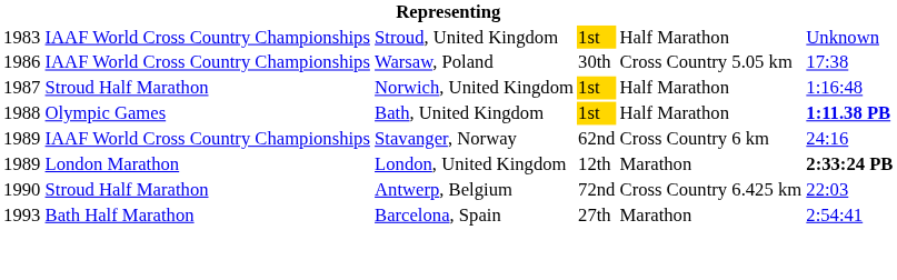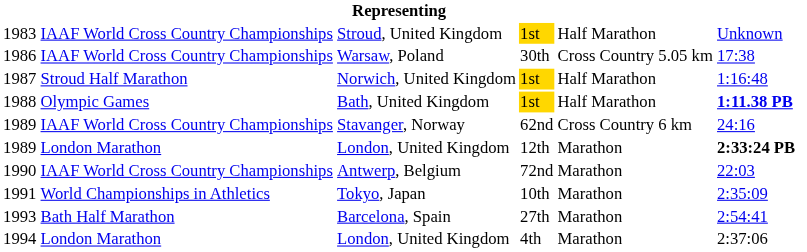Antwerp, Belgium | column 2: Stroud Half Marathon -> IAAF World Cross Country Championships
Antwerp, Belgium | column 5: Cross Country 6.425 km -> Marathon
+ row: 1991 | World Championships in Athletics | Tokyo, Japan | 10th | Marathon | 2:35:09
+ row: 1994 | London Marathon | London, United Kingdom | 4th | Marathon | 2:37:06
